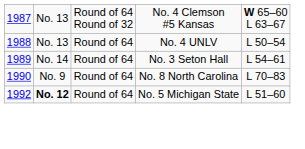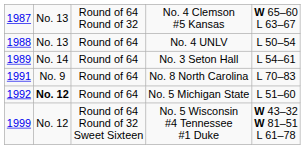No. 8 North Carolina | column 1: 1990 -> 1991
+ row: 1999 | No. 12 | Round of 64 Round of 32 Sweet Sixteen | No. 5 Wisconsin #4 Tennessee #1 Duke | W 43–32 W 81–51 L 61–78
